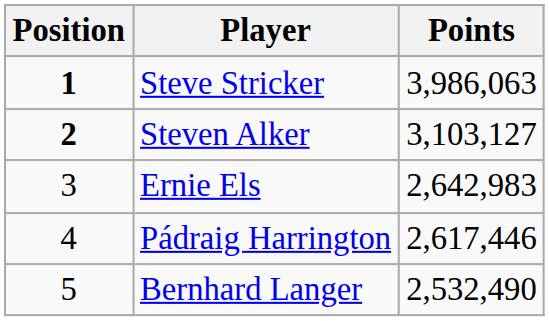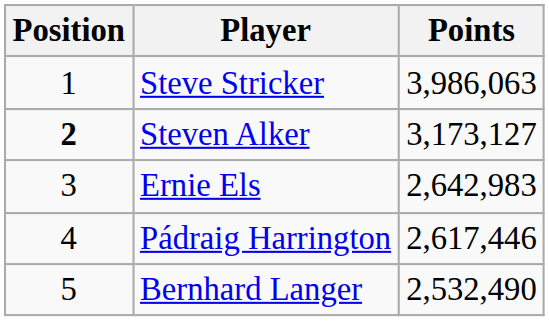Steve Stricker | Position: bold -> normal
Steven Alker | Points: 3,103,127 -> 3,173,127
